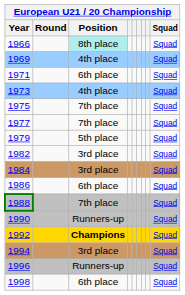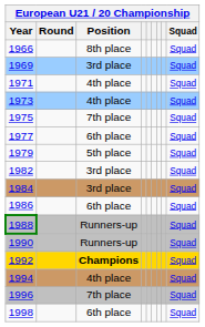1966 | Position: paleturquoise background -> no background
1969 | Position: 4th place -> 3rd place
1971 | Position: 6th place -> 4th place
1977 | Position: 7th place -> 6th place
1988 | Position: 7th place -> Runners-up
1994 | Position: 3rd place -> 4th place
1996 | Position: Runners-up -> 7th place
